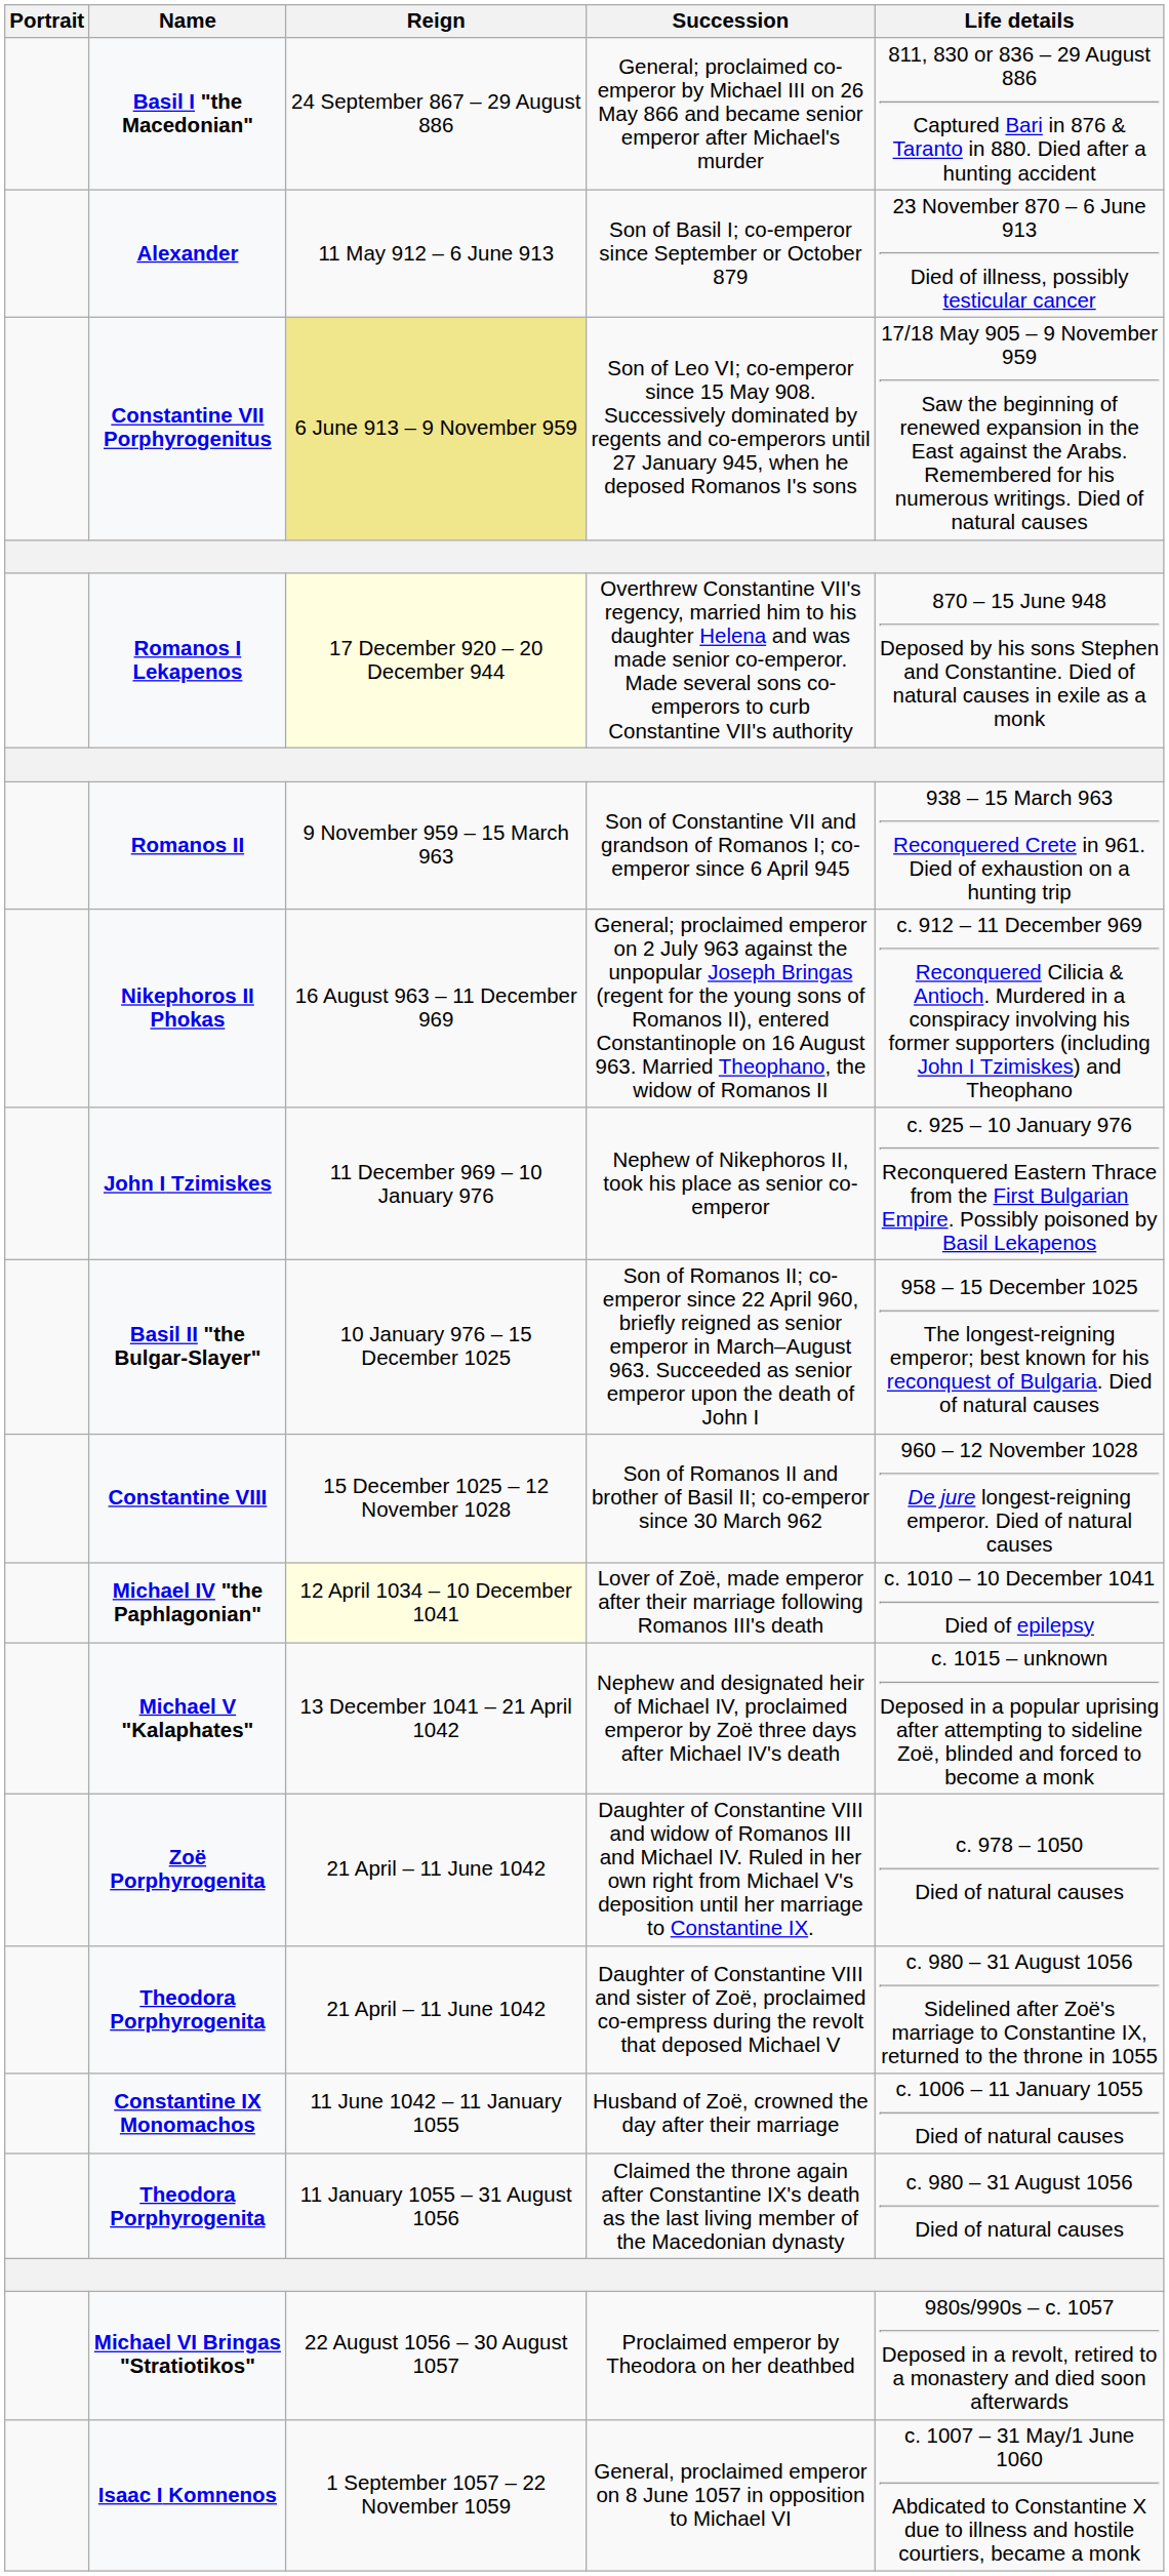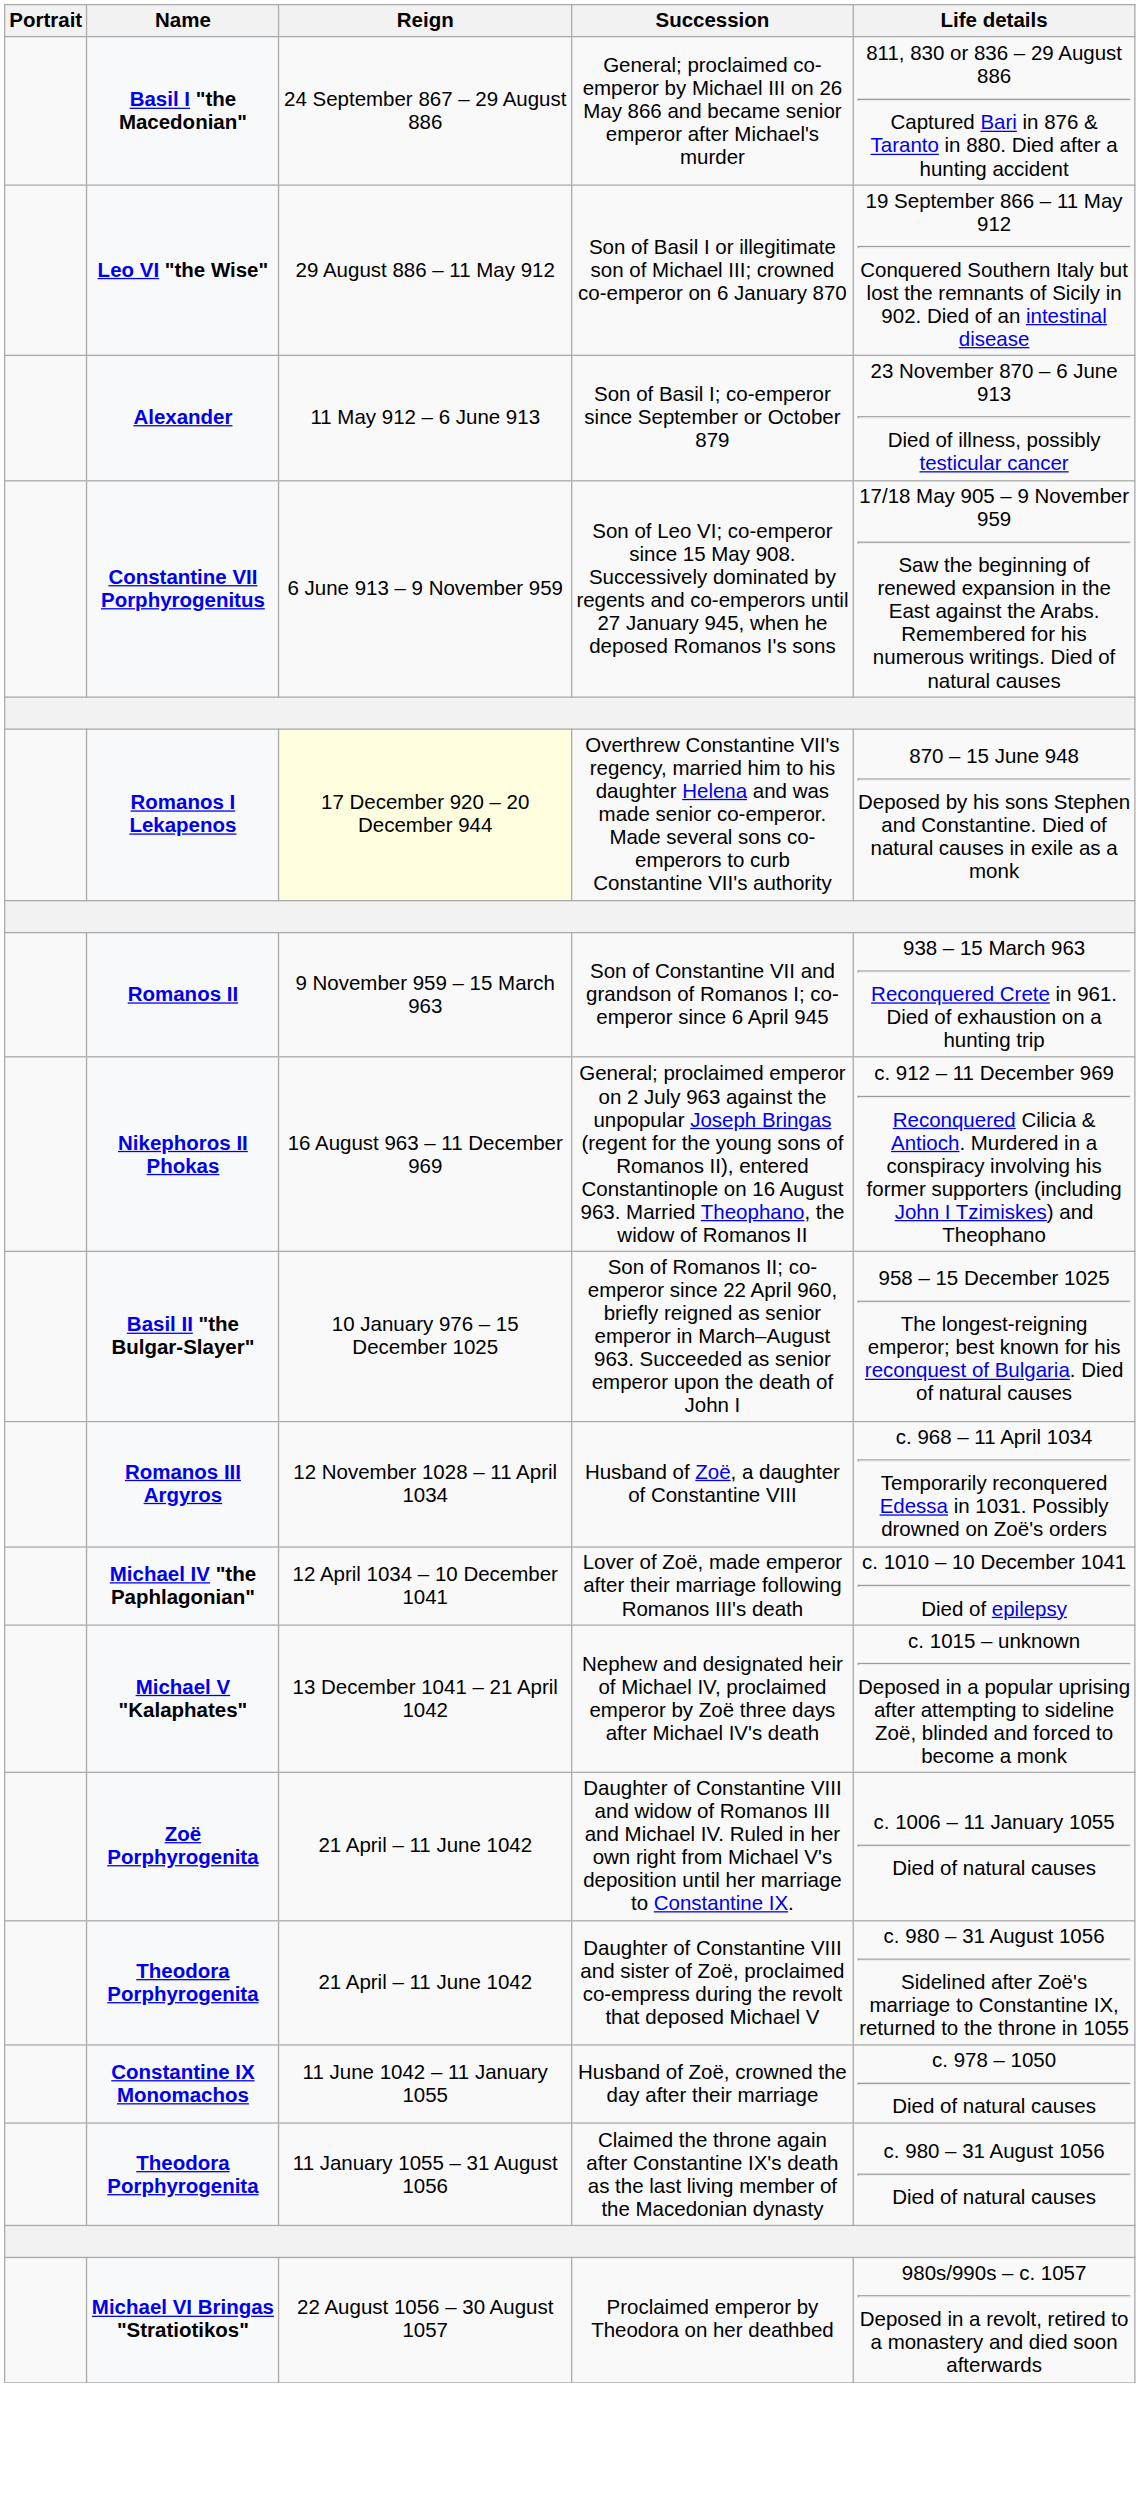+ row: Leo VI "the Wise" | 29 August 886 – 11 May 912 | Son of Basil I or illegitimate son of Michael III; crowned co-emperor on 6 January 870 | 19 September 866 – 11 May 912 Conquered Southern Italy but lost the remnants of Sicily in 902. Died of an intestinal disease
Constantine VII Porphyrogenitus | Reign: khaki background -> no background
- row: John I Tzimiskes | 11 December 969 – 10 January 976 | Nephew of Nikephoros II, took his place as senior co-emperor | c. 925 – 10 January 976 Reconquered Eastern Thrace from the First Bulgarian Empire. Possibly poisoned by Basil Lekapenos
- row: Constantine VIII | 15 December 1025 – 12 November 1028 | Son of Romanos II and brother of Basil II; co-emperor since 30 March 962 | 960 – 12 November 1028 De jure longest-reigning emperor. Died of natural causes
+ row: Romanos III Argyros | 12 November 1028 – 11 April 1034 | Husband of Zoë, a daughter of Constantine VIII | c. 968 – 11 April 1034 Temporarily reconquered Edessa in 1031. Possibly drowned on Zoë's orders
Michael IV "the Paphlagonian" | Reign: lightyellow background -> no background
Zoë Porphyrogenita | Life details: c. 978 – 1050 Died of natural causes -> c. 1006 – 11 January 1055 Died of natural causes
Constantine IX Monomachos | Life details: c. 1006 – 11 January 1055 Died of natural causes -> c. 978 – 1050 Died of natural causes
- row: Isaac I Komnenos | 1 September 1057 – 22 November 1059 | General, proclaimed emperor on 8 June 1057 in opposition to Michael VI | c. 1007 – 31 May/1 June 1060 Abdicated to Constantine X due to illness and hostile courtiers, became a monk
